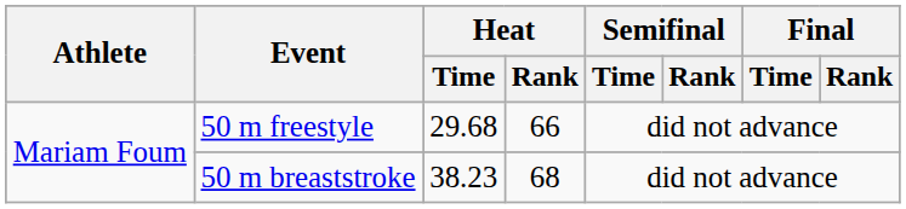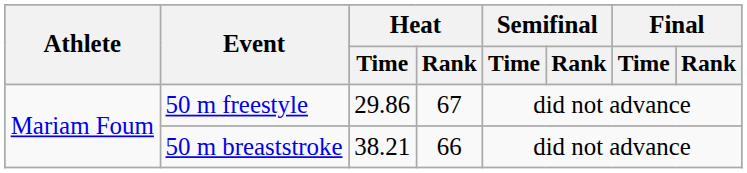50 m freestyle | Heat / Time: 29.68 -> 29.86
50 m freestyle | Heat / Rank: 66 -> 67
50 m breaststroke | Heat / Time: 38.23 -> 38.21
50 m breaststroke | Heat / Rank: 68 -> 66
